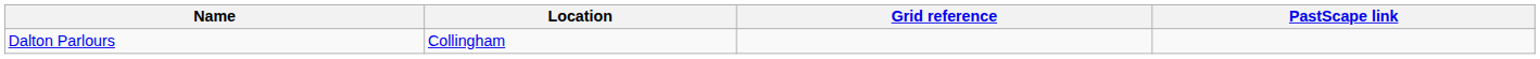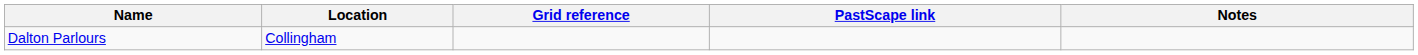+ column: Notes
